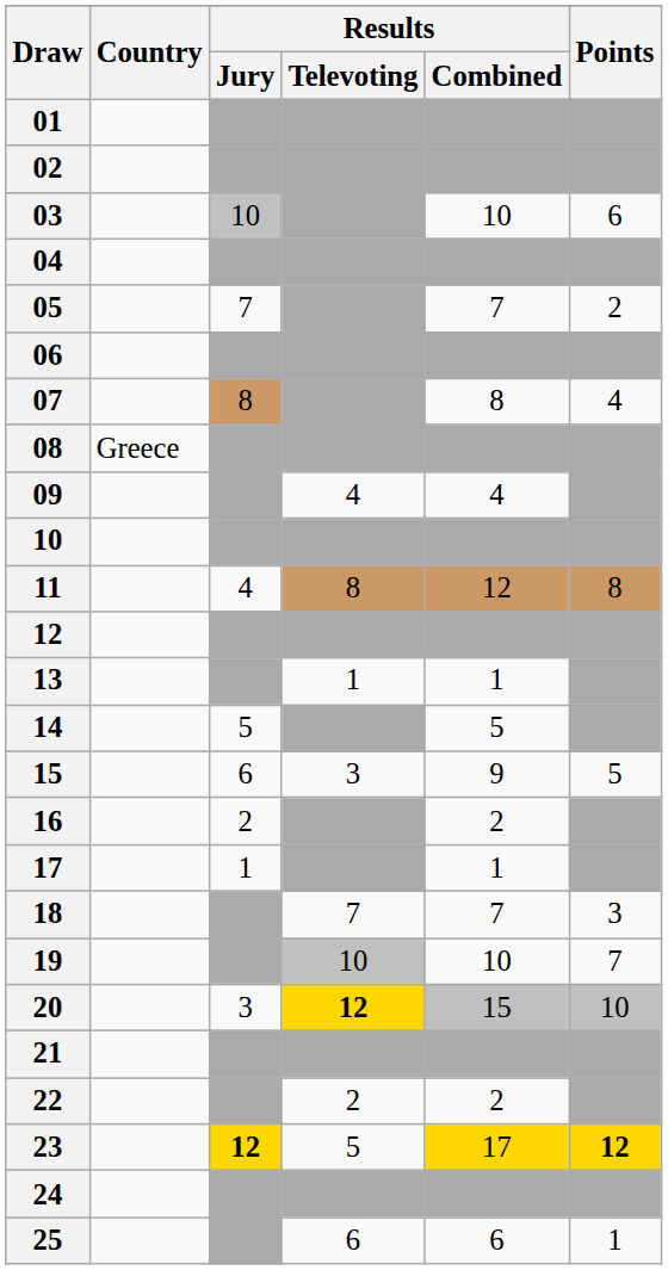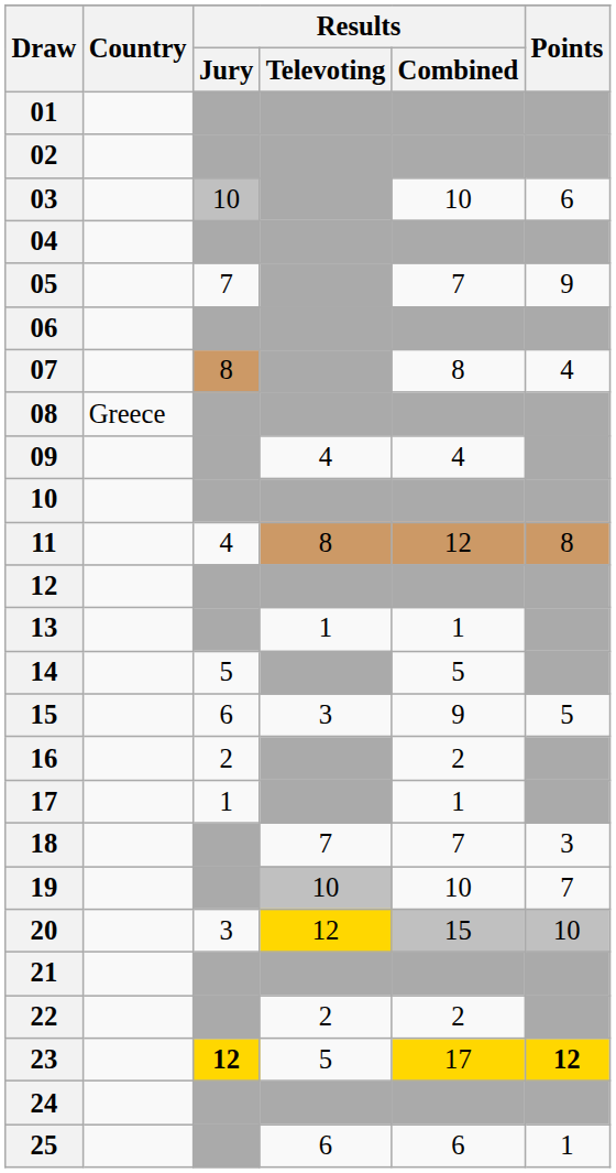05 | Points: 2 -> 9
20 | Results / Televoting: bold -> normal
